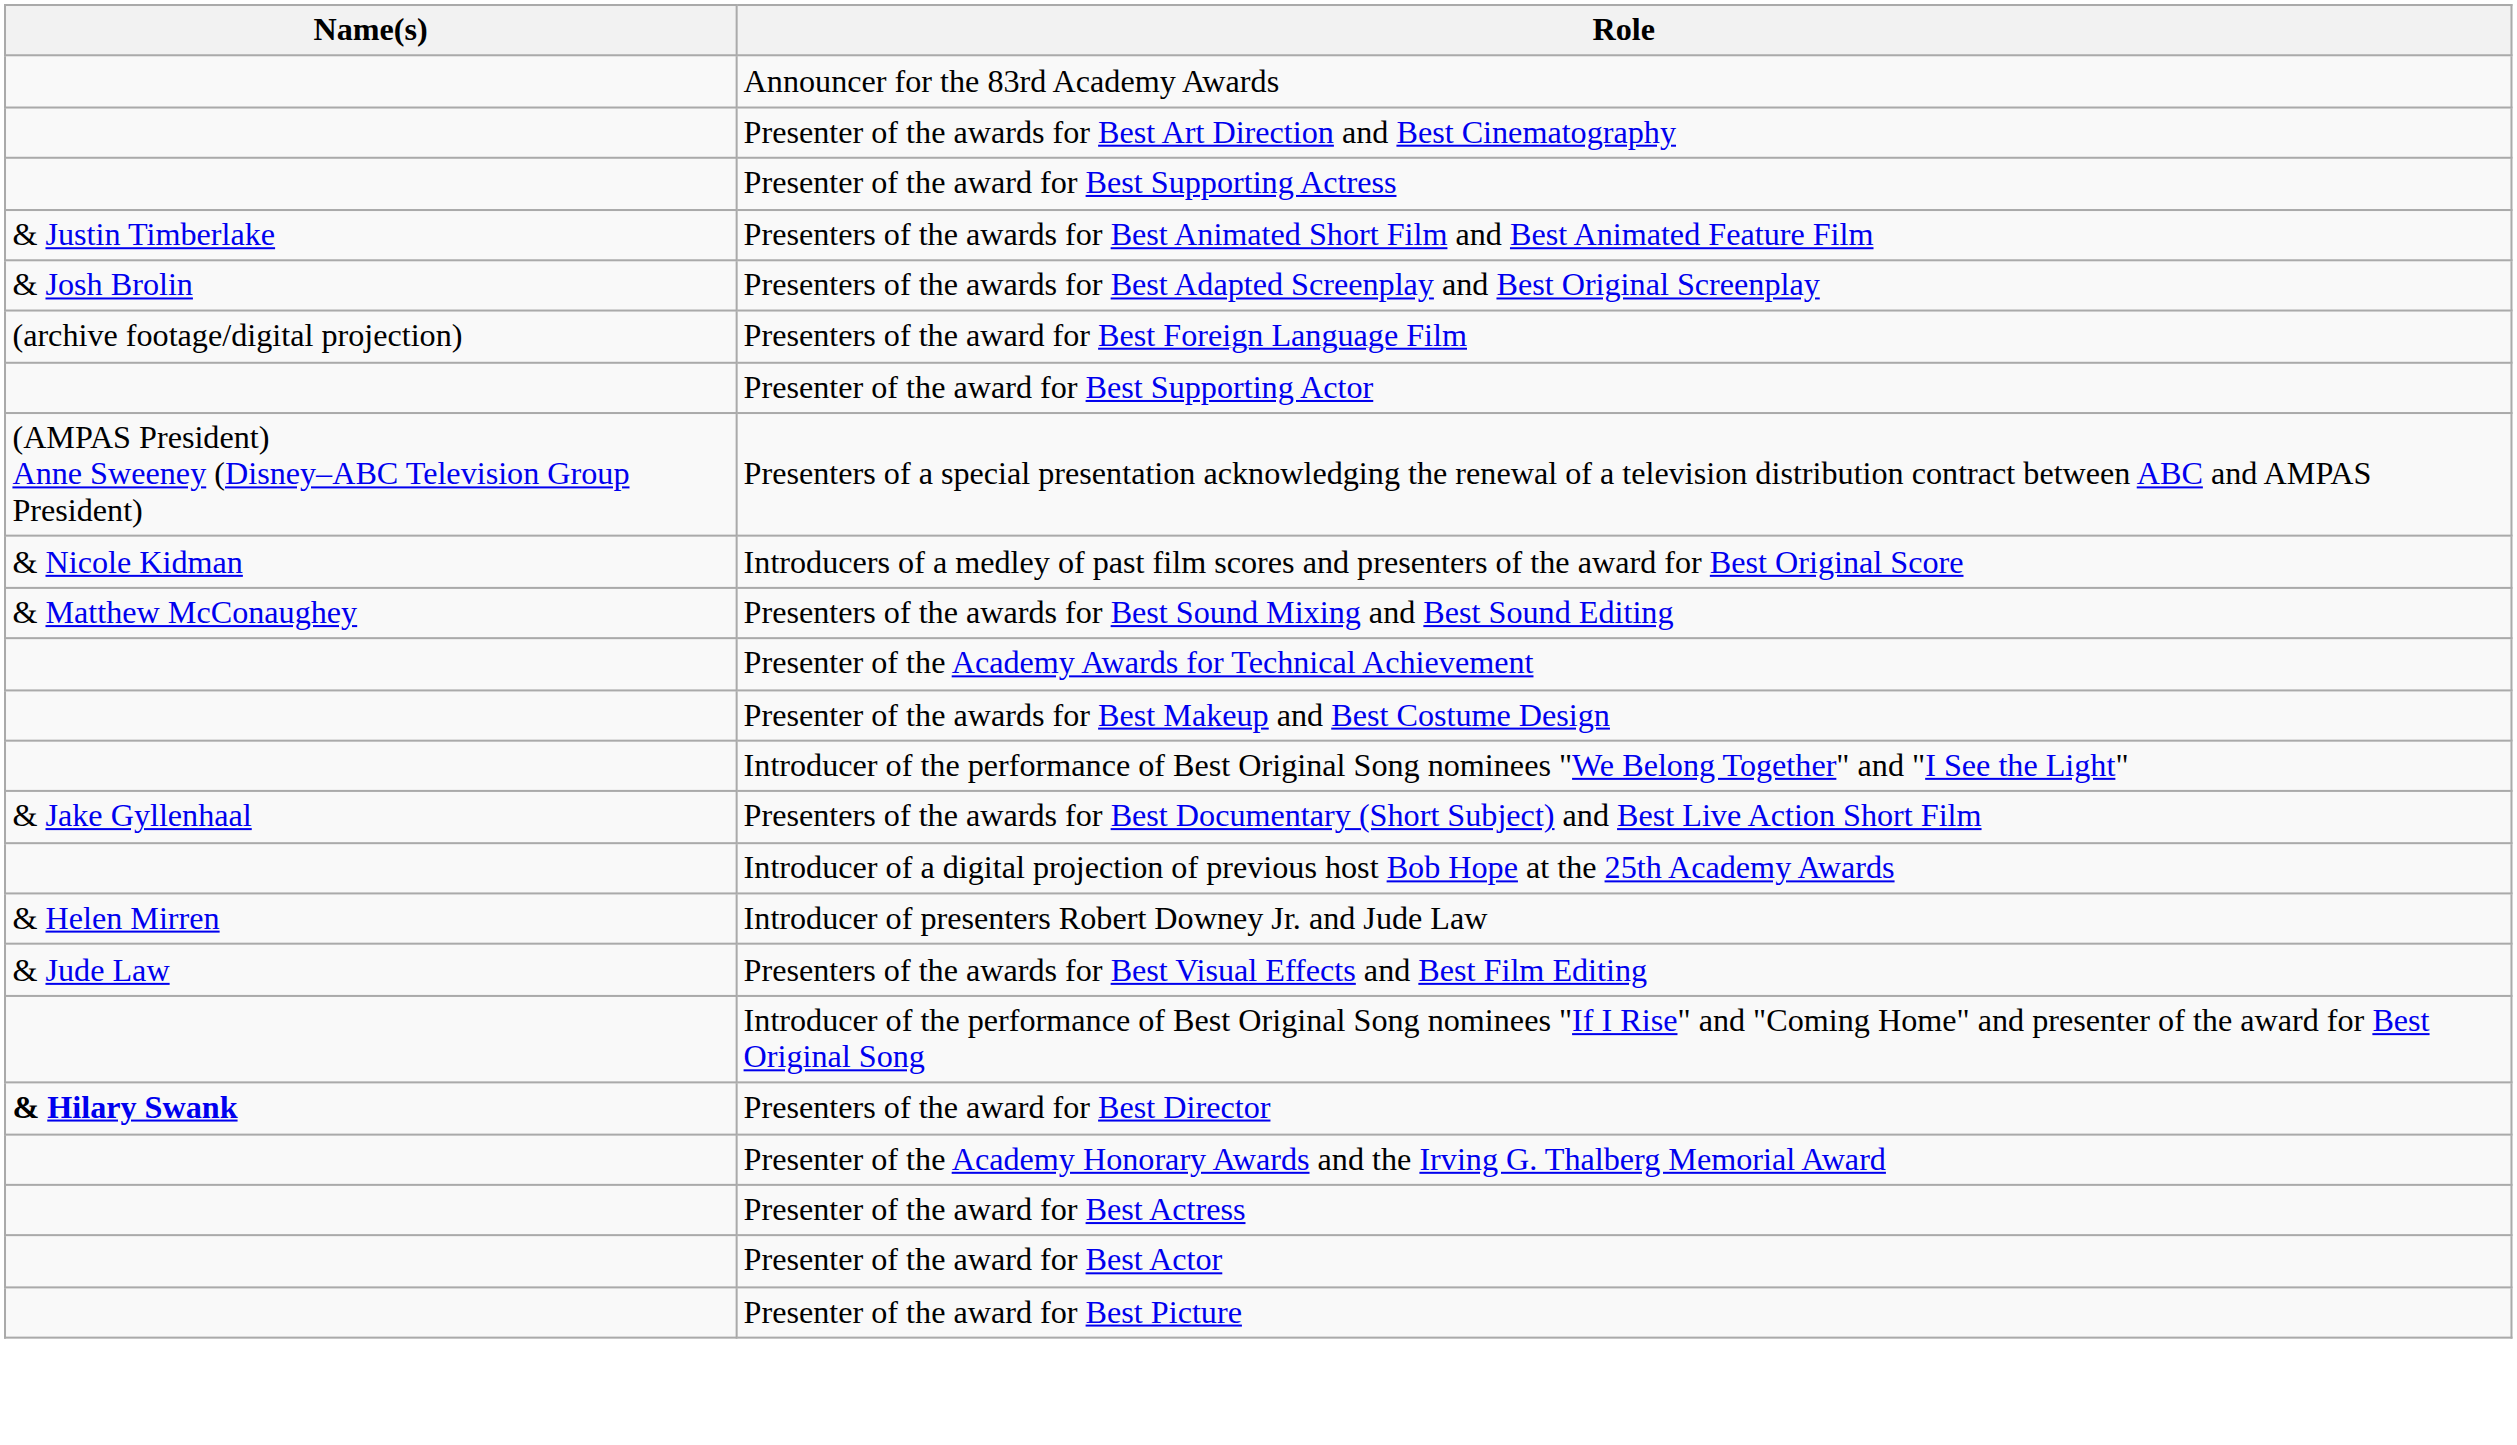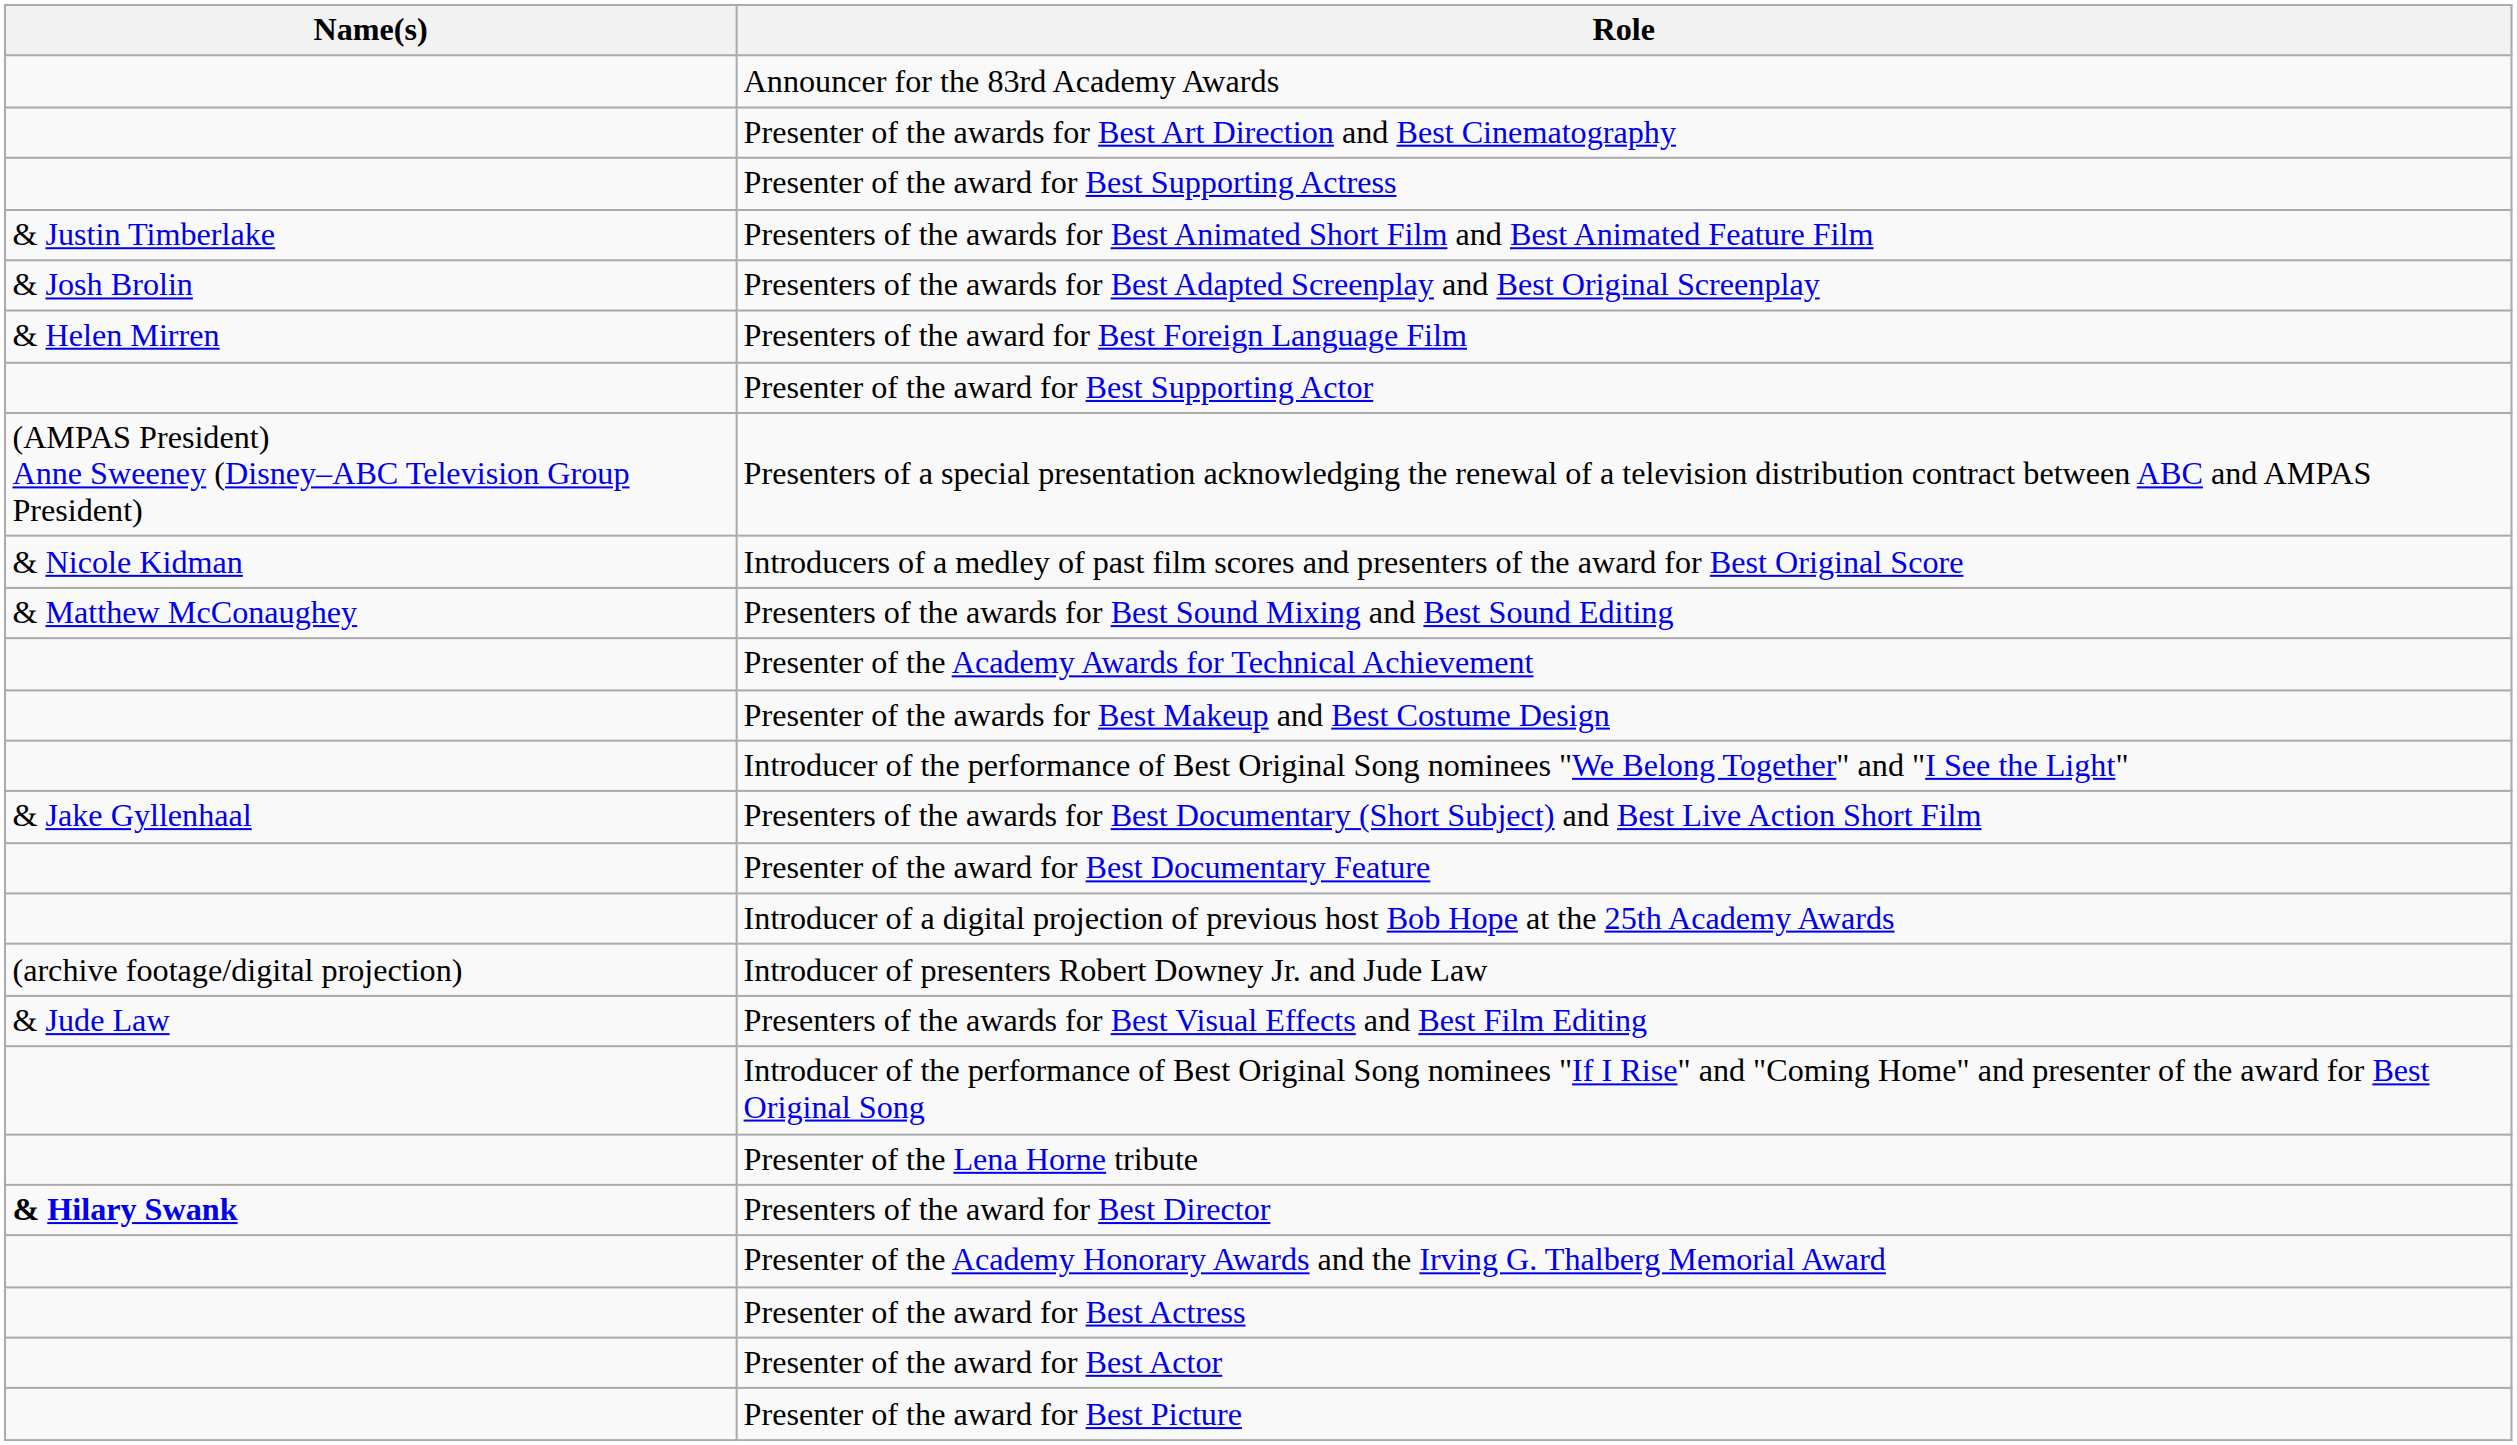Presenters of the award for Best Foreign Language Film | Name(s): (archive footage/digital projection) -> & Helen Mirren
+ row: Presenter of the award for Best Documentary Feature
Introducer of presenters Robert Downey Jr. and Jude Law | Name(s): & Helen Mirren -> (archive footage/digital projection)
+ row: Presenter of the Lena Horne tribute
